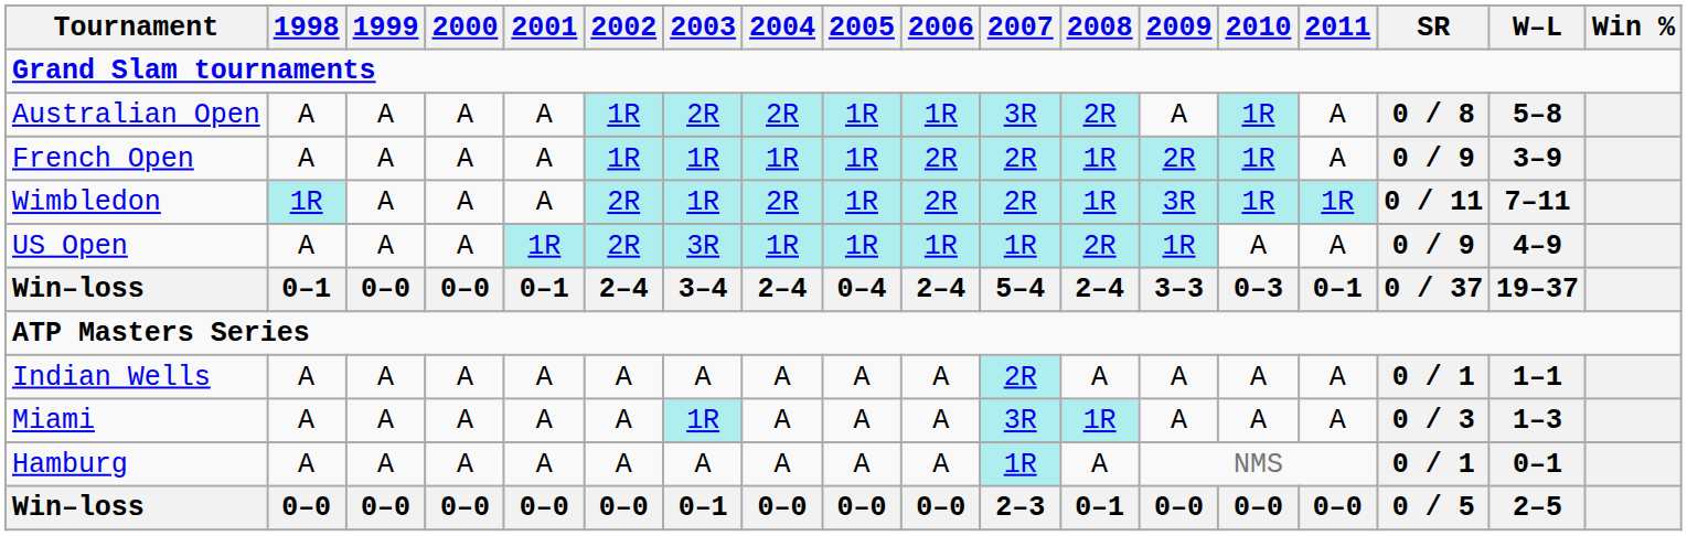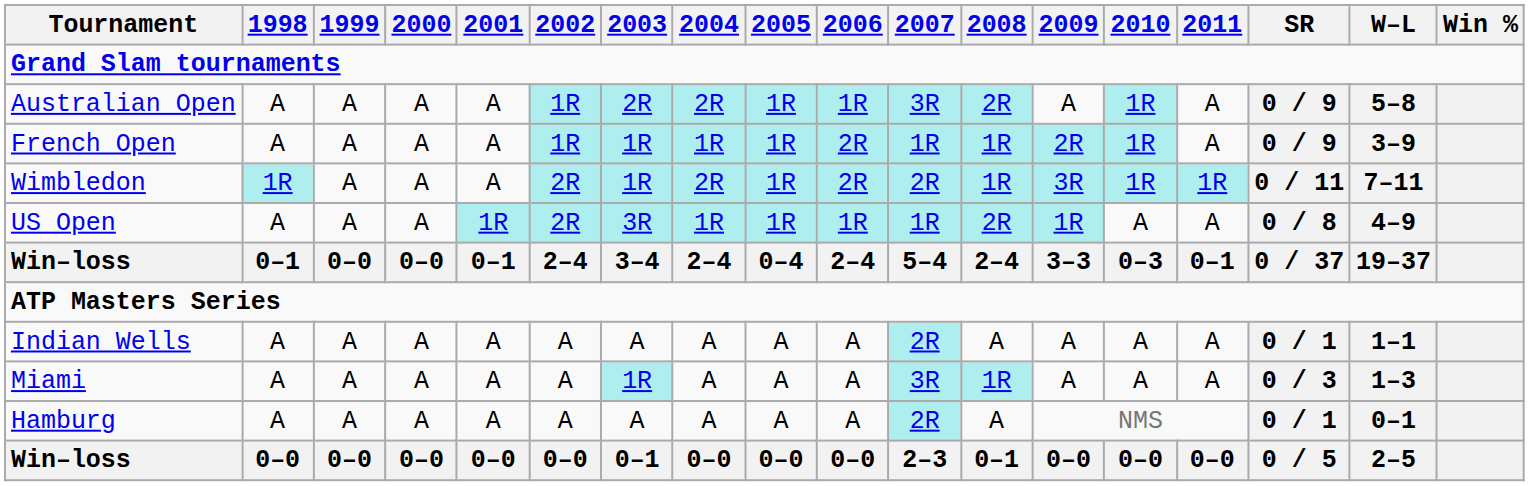Australian Open | SR: 0 / 8 -> 0 / 9
French Open | 2007: 2R -> 1R
US Open | SR: 0 / 9 -> 0 / 8
Hamburg | 2007: 1R -> 2R
